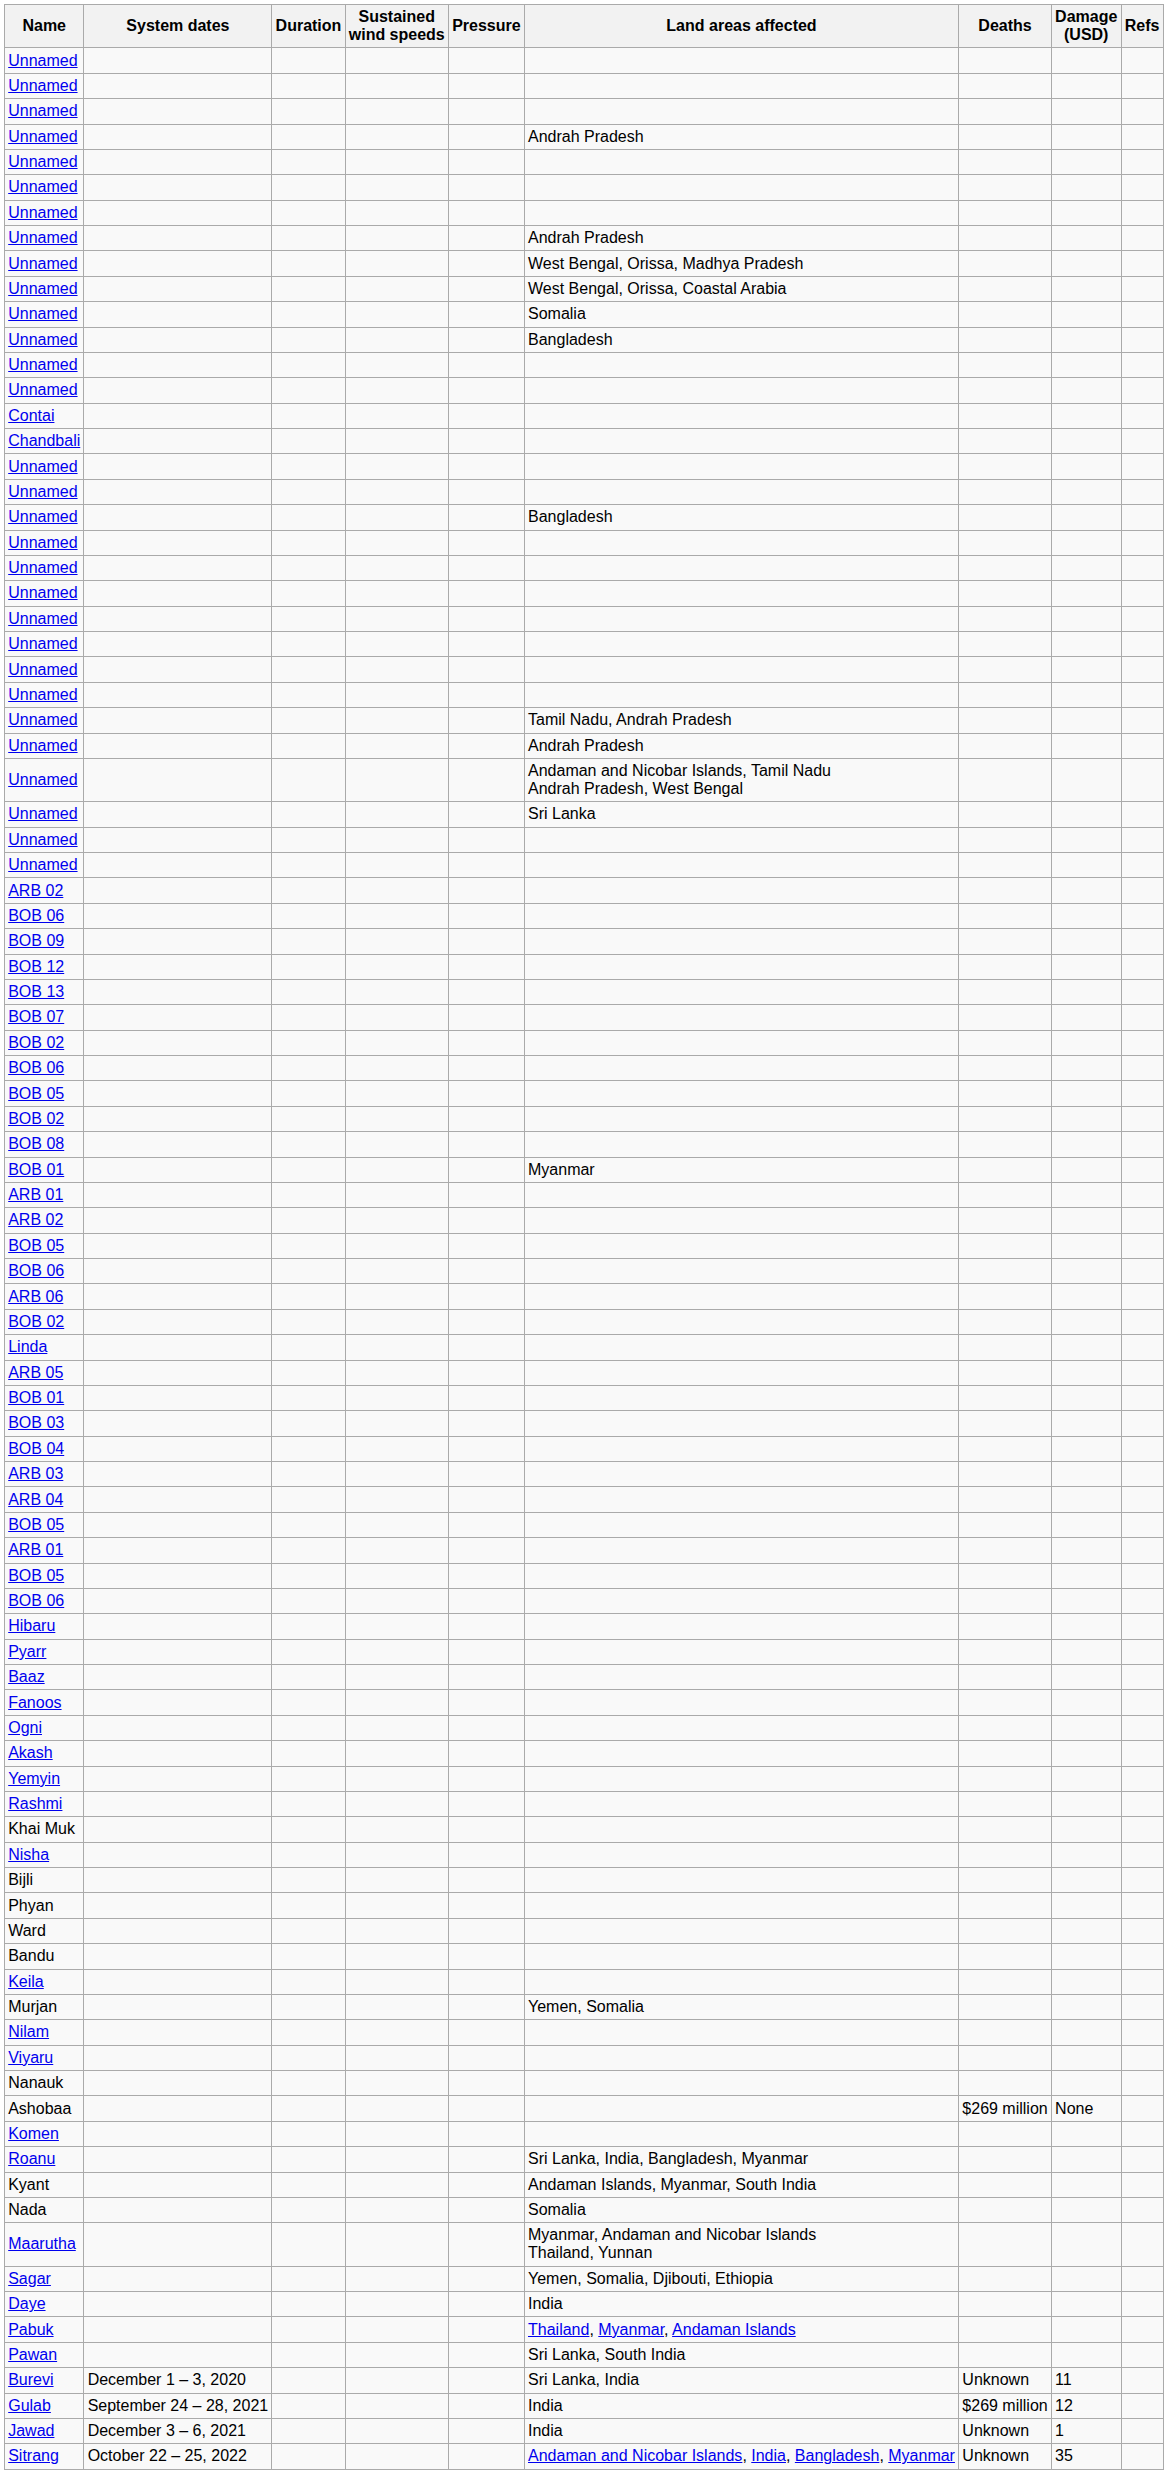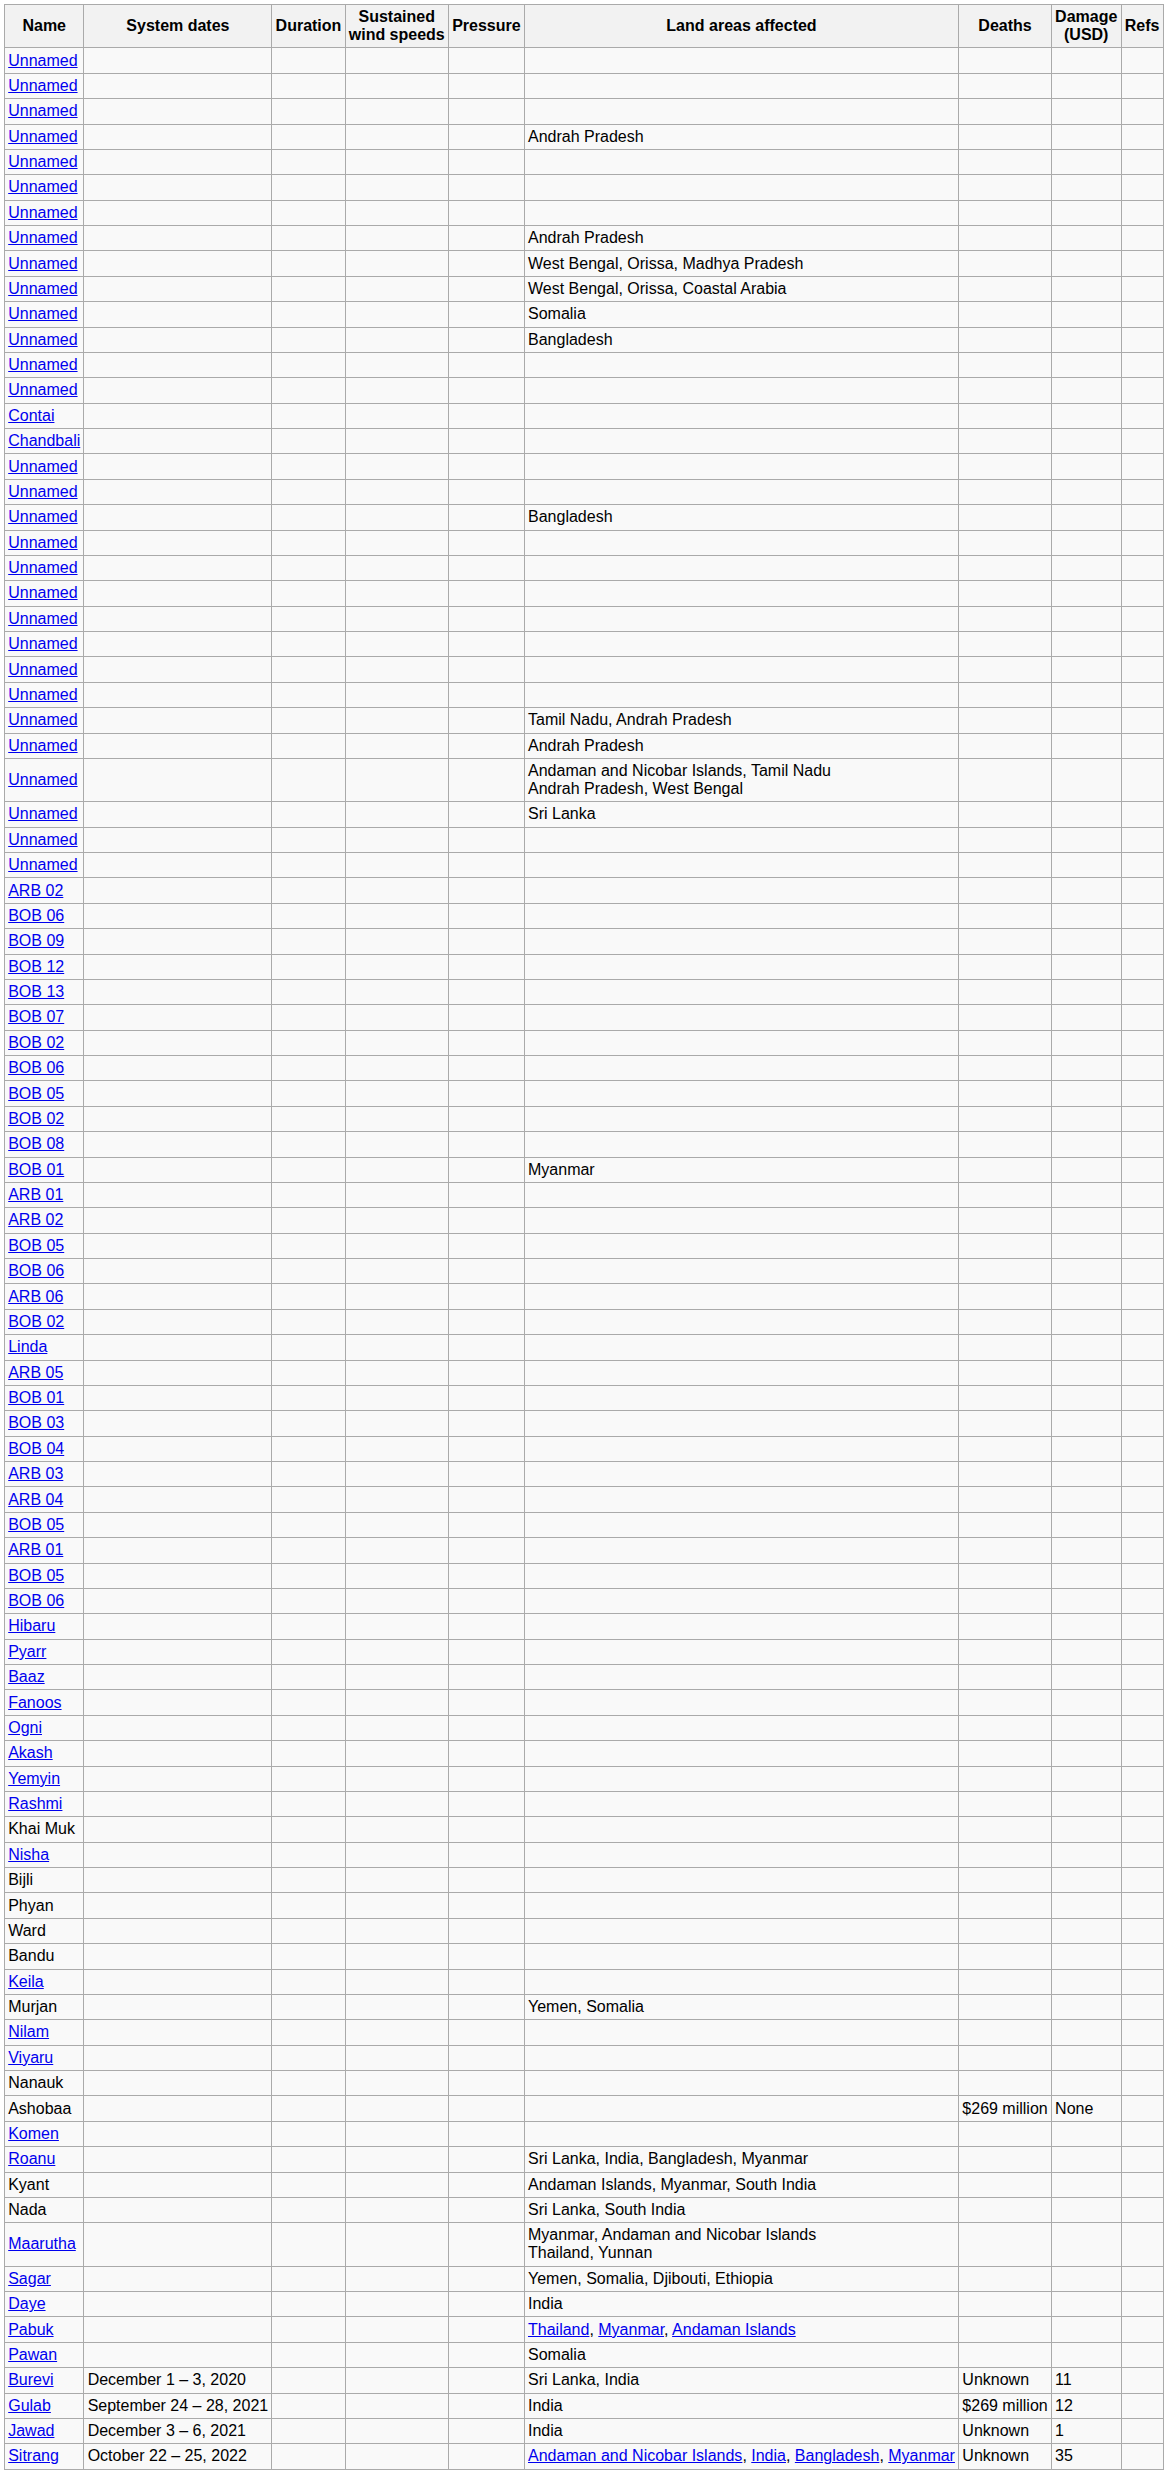Nada | Land areas affected: Somalia -> Sri Lanka, South India
Pawan | Land areas affected: Sri Lanka, South India -> Somalia
